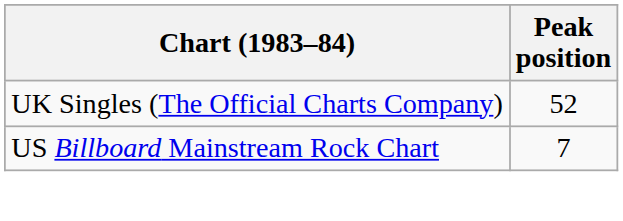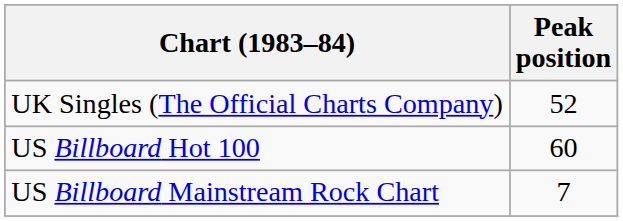+ row: US Billboard Hot 100 | 60
